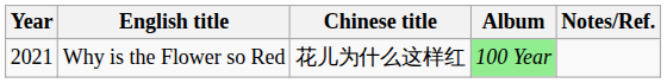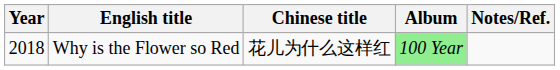Why is the Flower so Red | Year: 2021 -> 2018
